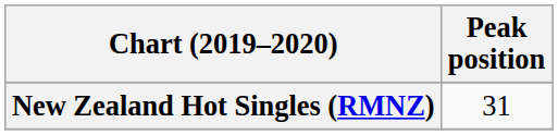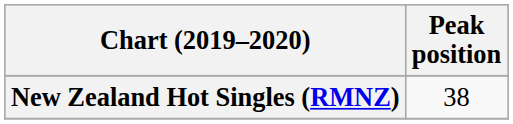New Zealand Hot Singles (RMNZ) | Peak position: 31 -> 38
